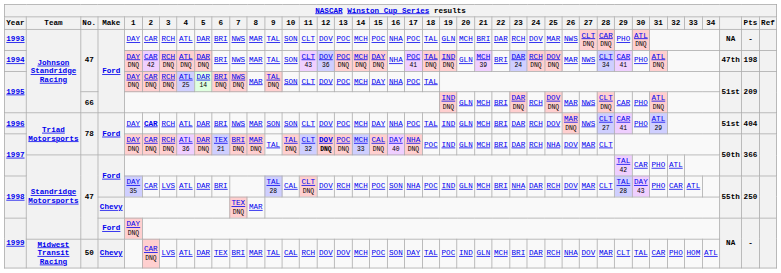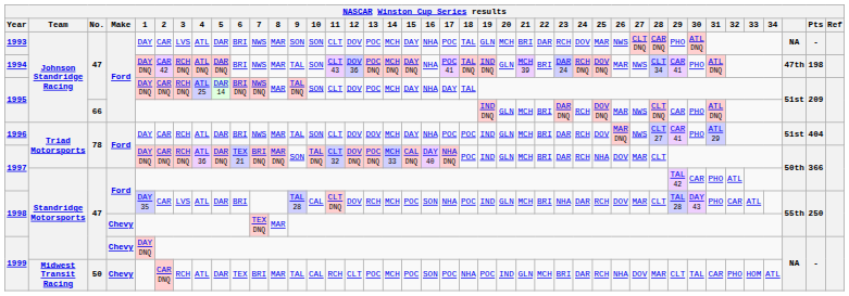1993 | 3: RCH -> LVS
1993 | 9: TAL -> SON
1993 | 15: POC -> DAY
1995 / 47 | 17: POC -> DAY
1996 | 2: bold -> normal
1996 | 9: SON -> TAL
1996 | 13: POC -> DOV
1996 | 18: TAL -> POC
1997 / 78 | 9: TAL -> SON
1997 / 78 | 12: bold -> normal
1999 / 47 | Make: Ford -> Chevy
1999 / 50 | 3: LVS -> RCH
1999 / 50 | 12: DOV -> CLT
1999 / 50 | 13: DOV -> POC
1999 / 50 | 17: DAY -> POC
1999 / 50 | 18: TAL -> NHA
